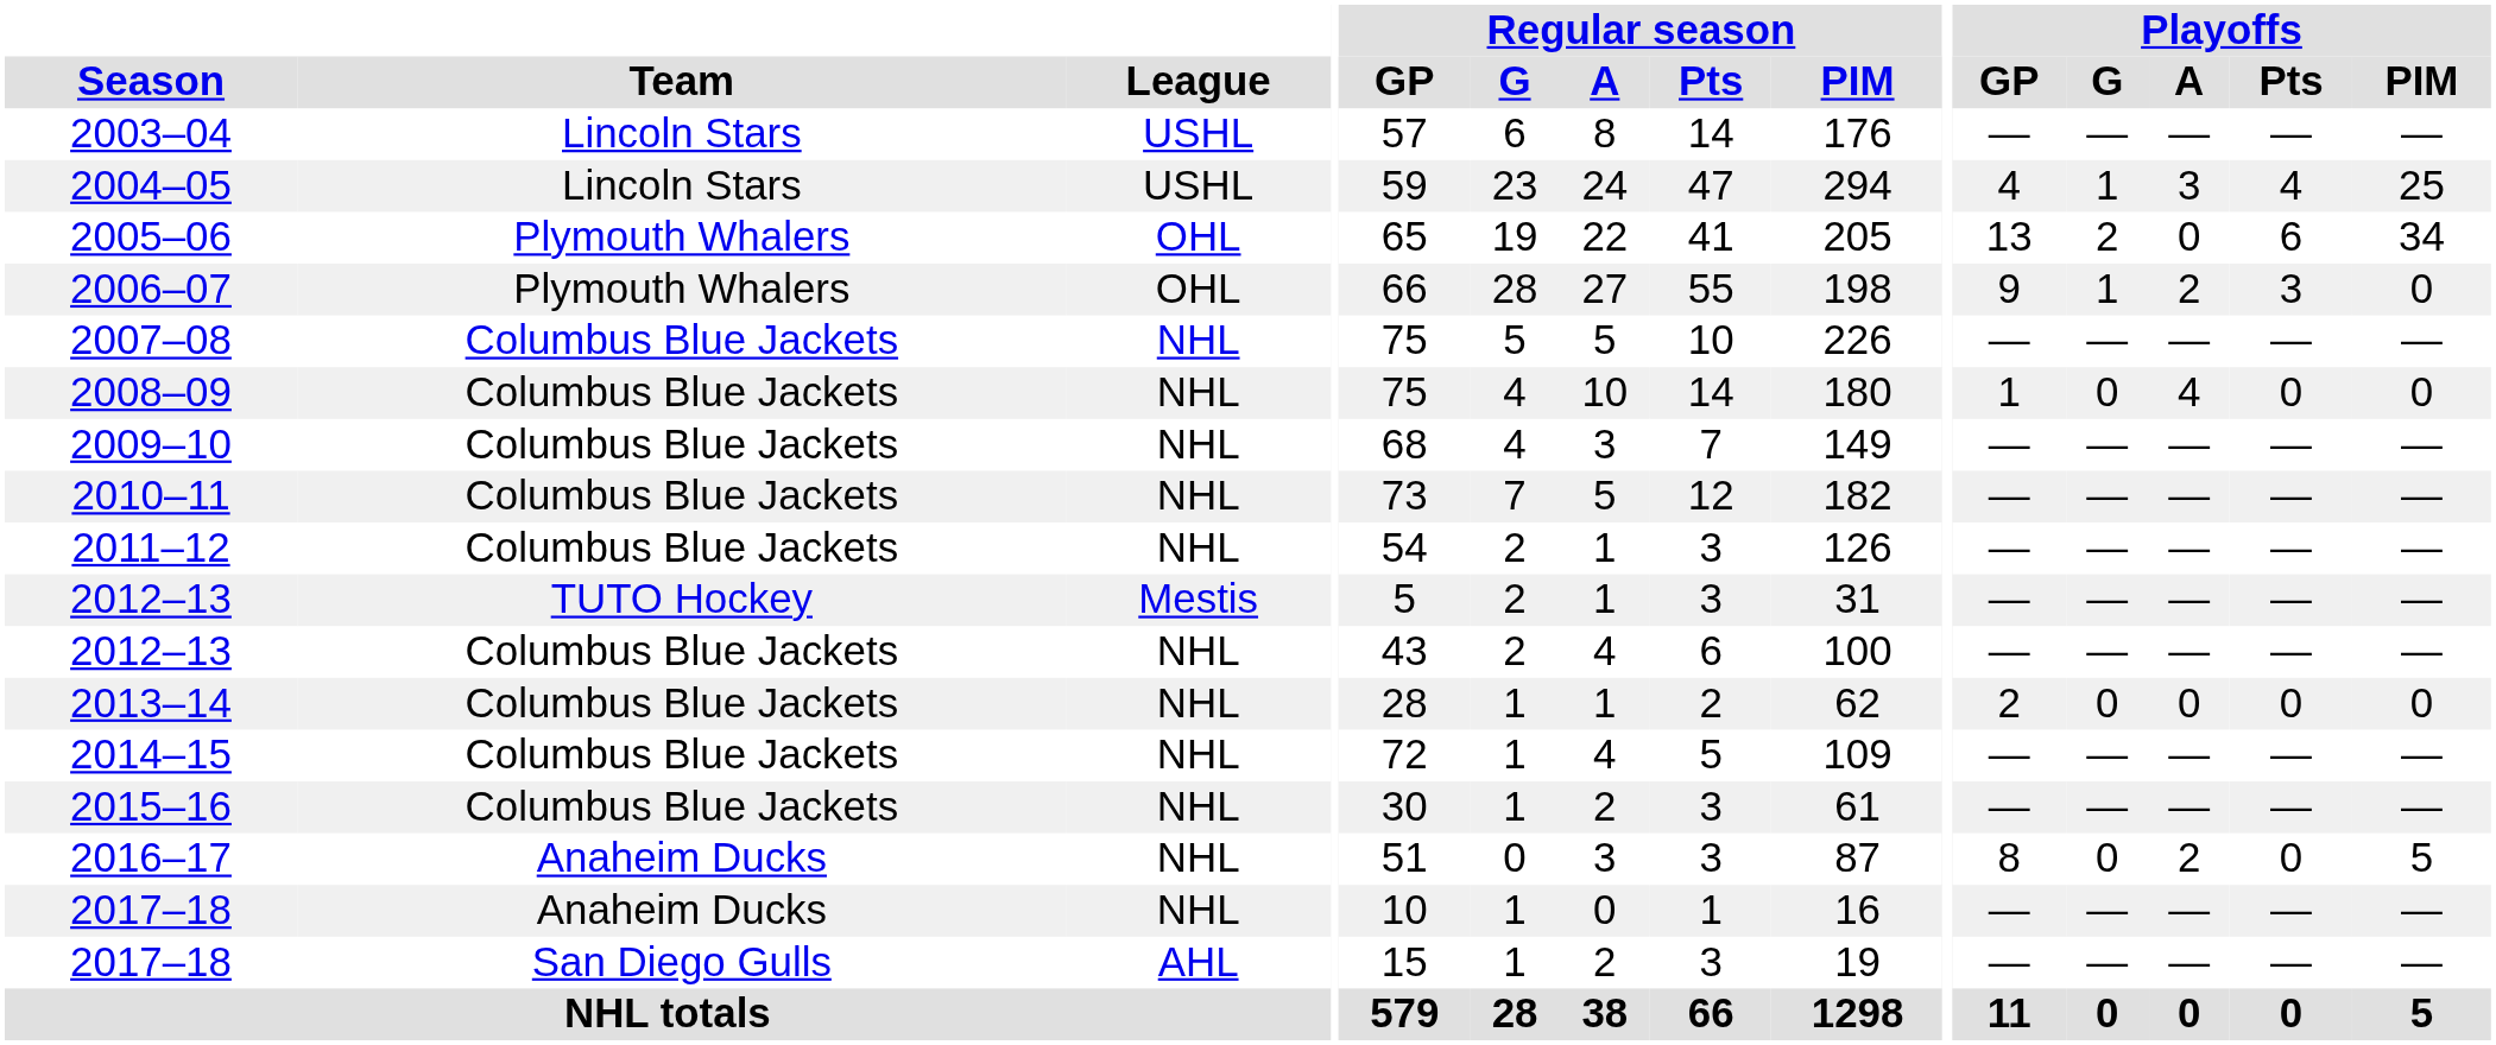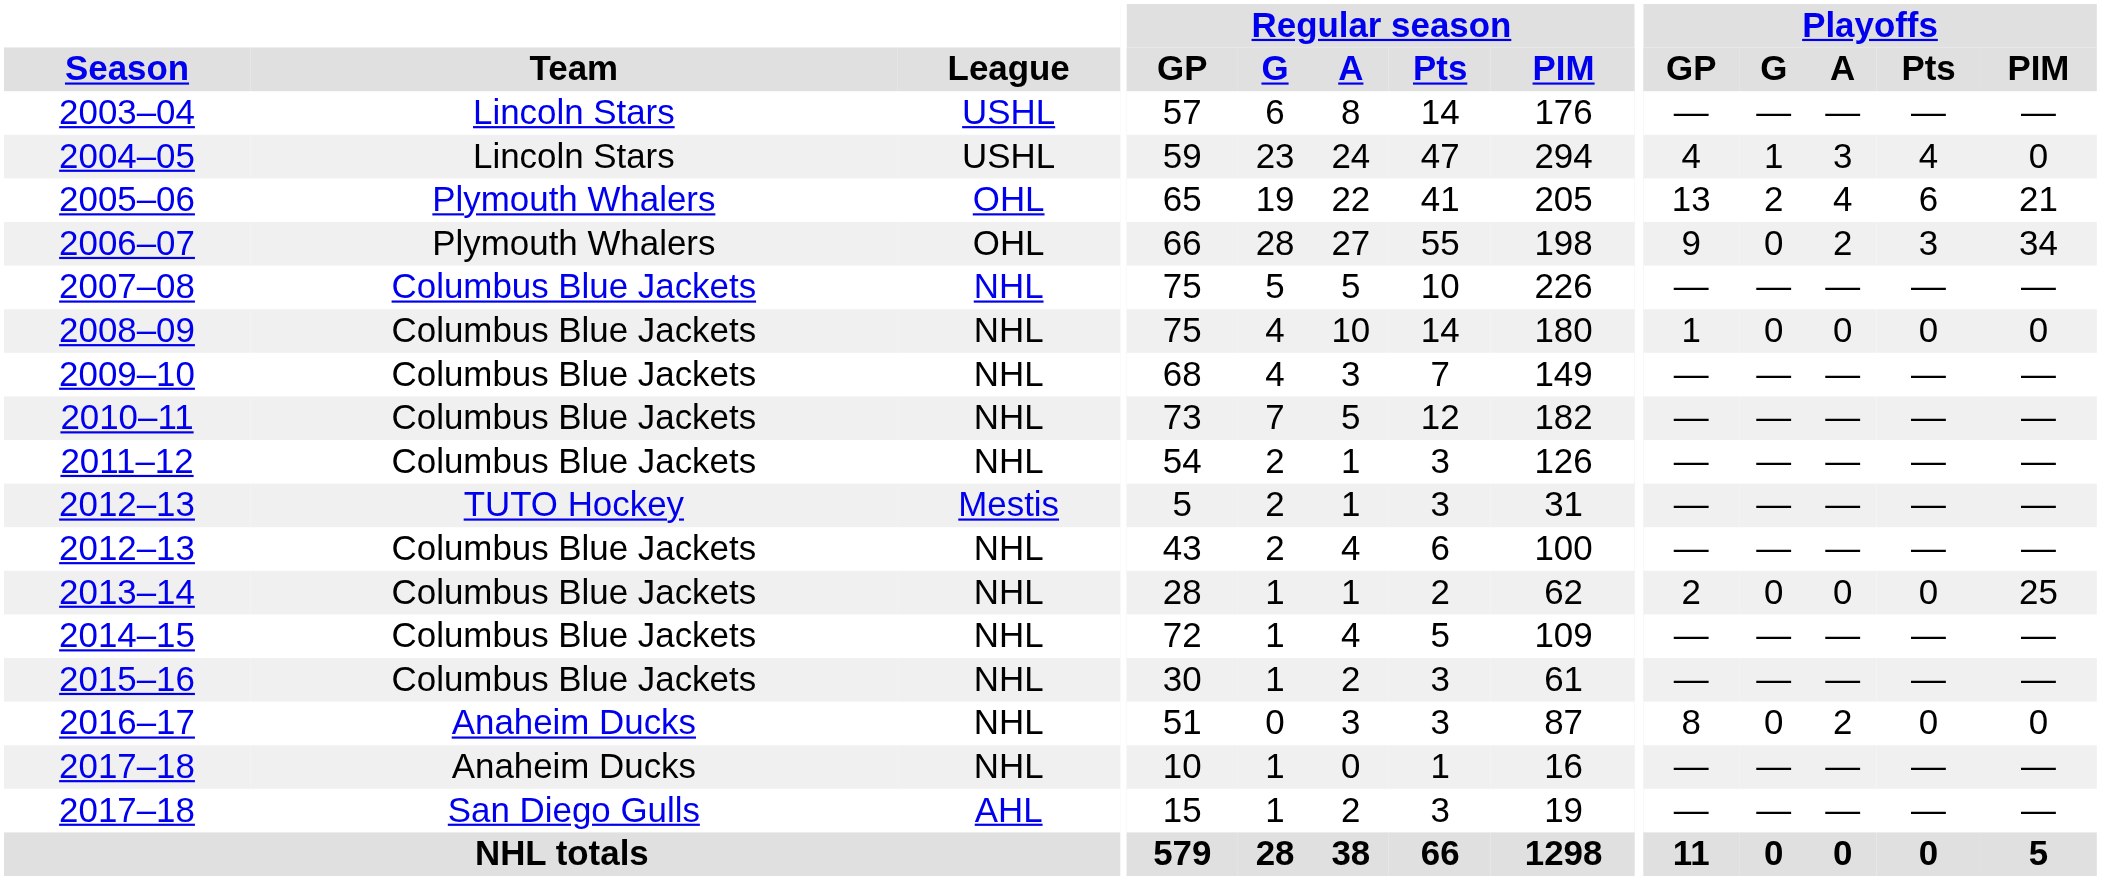2004–05 | Playoffs / PIM: 25 -> 0
2005–06 | Playoffs / A: 0 -> 4
2005–06 | Playoffs / PIM: 34 -> 21
2006–07 | Playoffs / G: 1 -> 0
2006–07 | Playoffs / PIM: 0 -> 34
2008–09 | Playoffs / A: 4 -> 0
2013–14 | Playoffs / PIM: 0 -> 25
2016–17 | Playoffs / PIM: 5 -> 0
